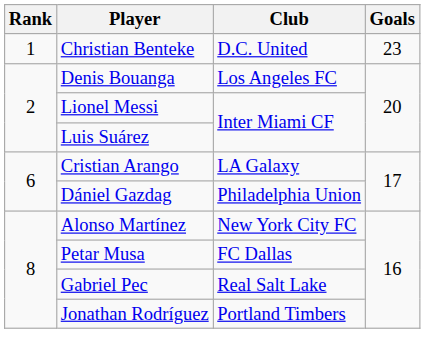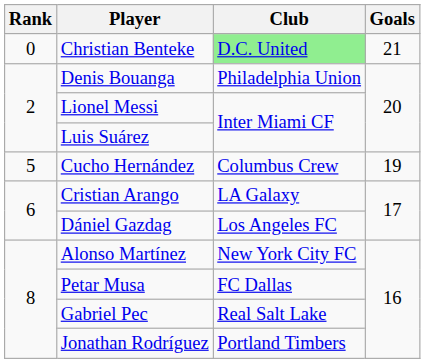Christian Benteke | Rank: 1 -> 0
Christian Benteke | Club: no background -> lightgreen background
Christian Benteke | Goals: 23 -> 21
Denis Bouanga | Club: Los Angeles FC -> Philadelphia Union
+ row: 5 | Cucho Hernández | Columbus Crew | 19
Dániel Gazdag | Club: Philadelphia Union -> Los Angeles FC
